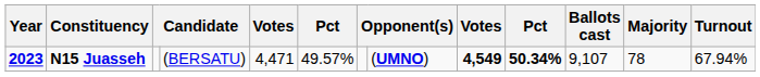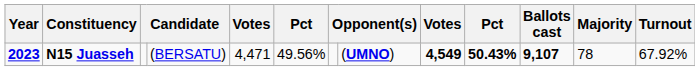N15 Juasseh | column 6: 49.57% -> 49.56%
N15 Juasseh | column 10: 50.34% -> 50.43%
N15 Juasseh | Ballots cast: normal -> bold
N15 Juasseh | Turnout: 67.94% -> 67.92%
